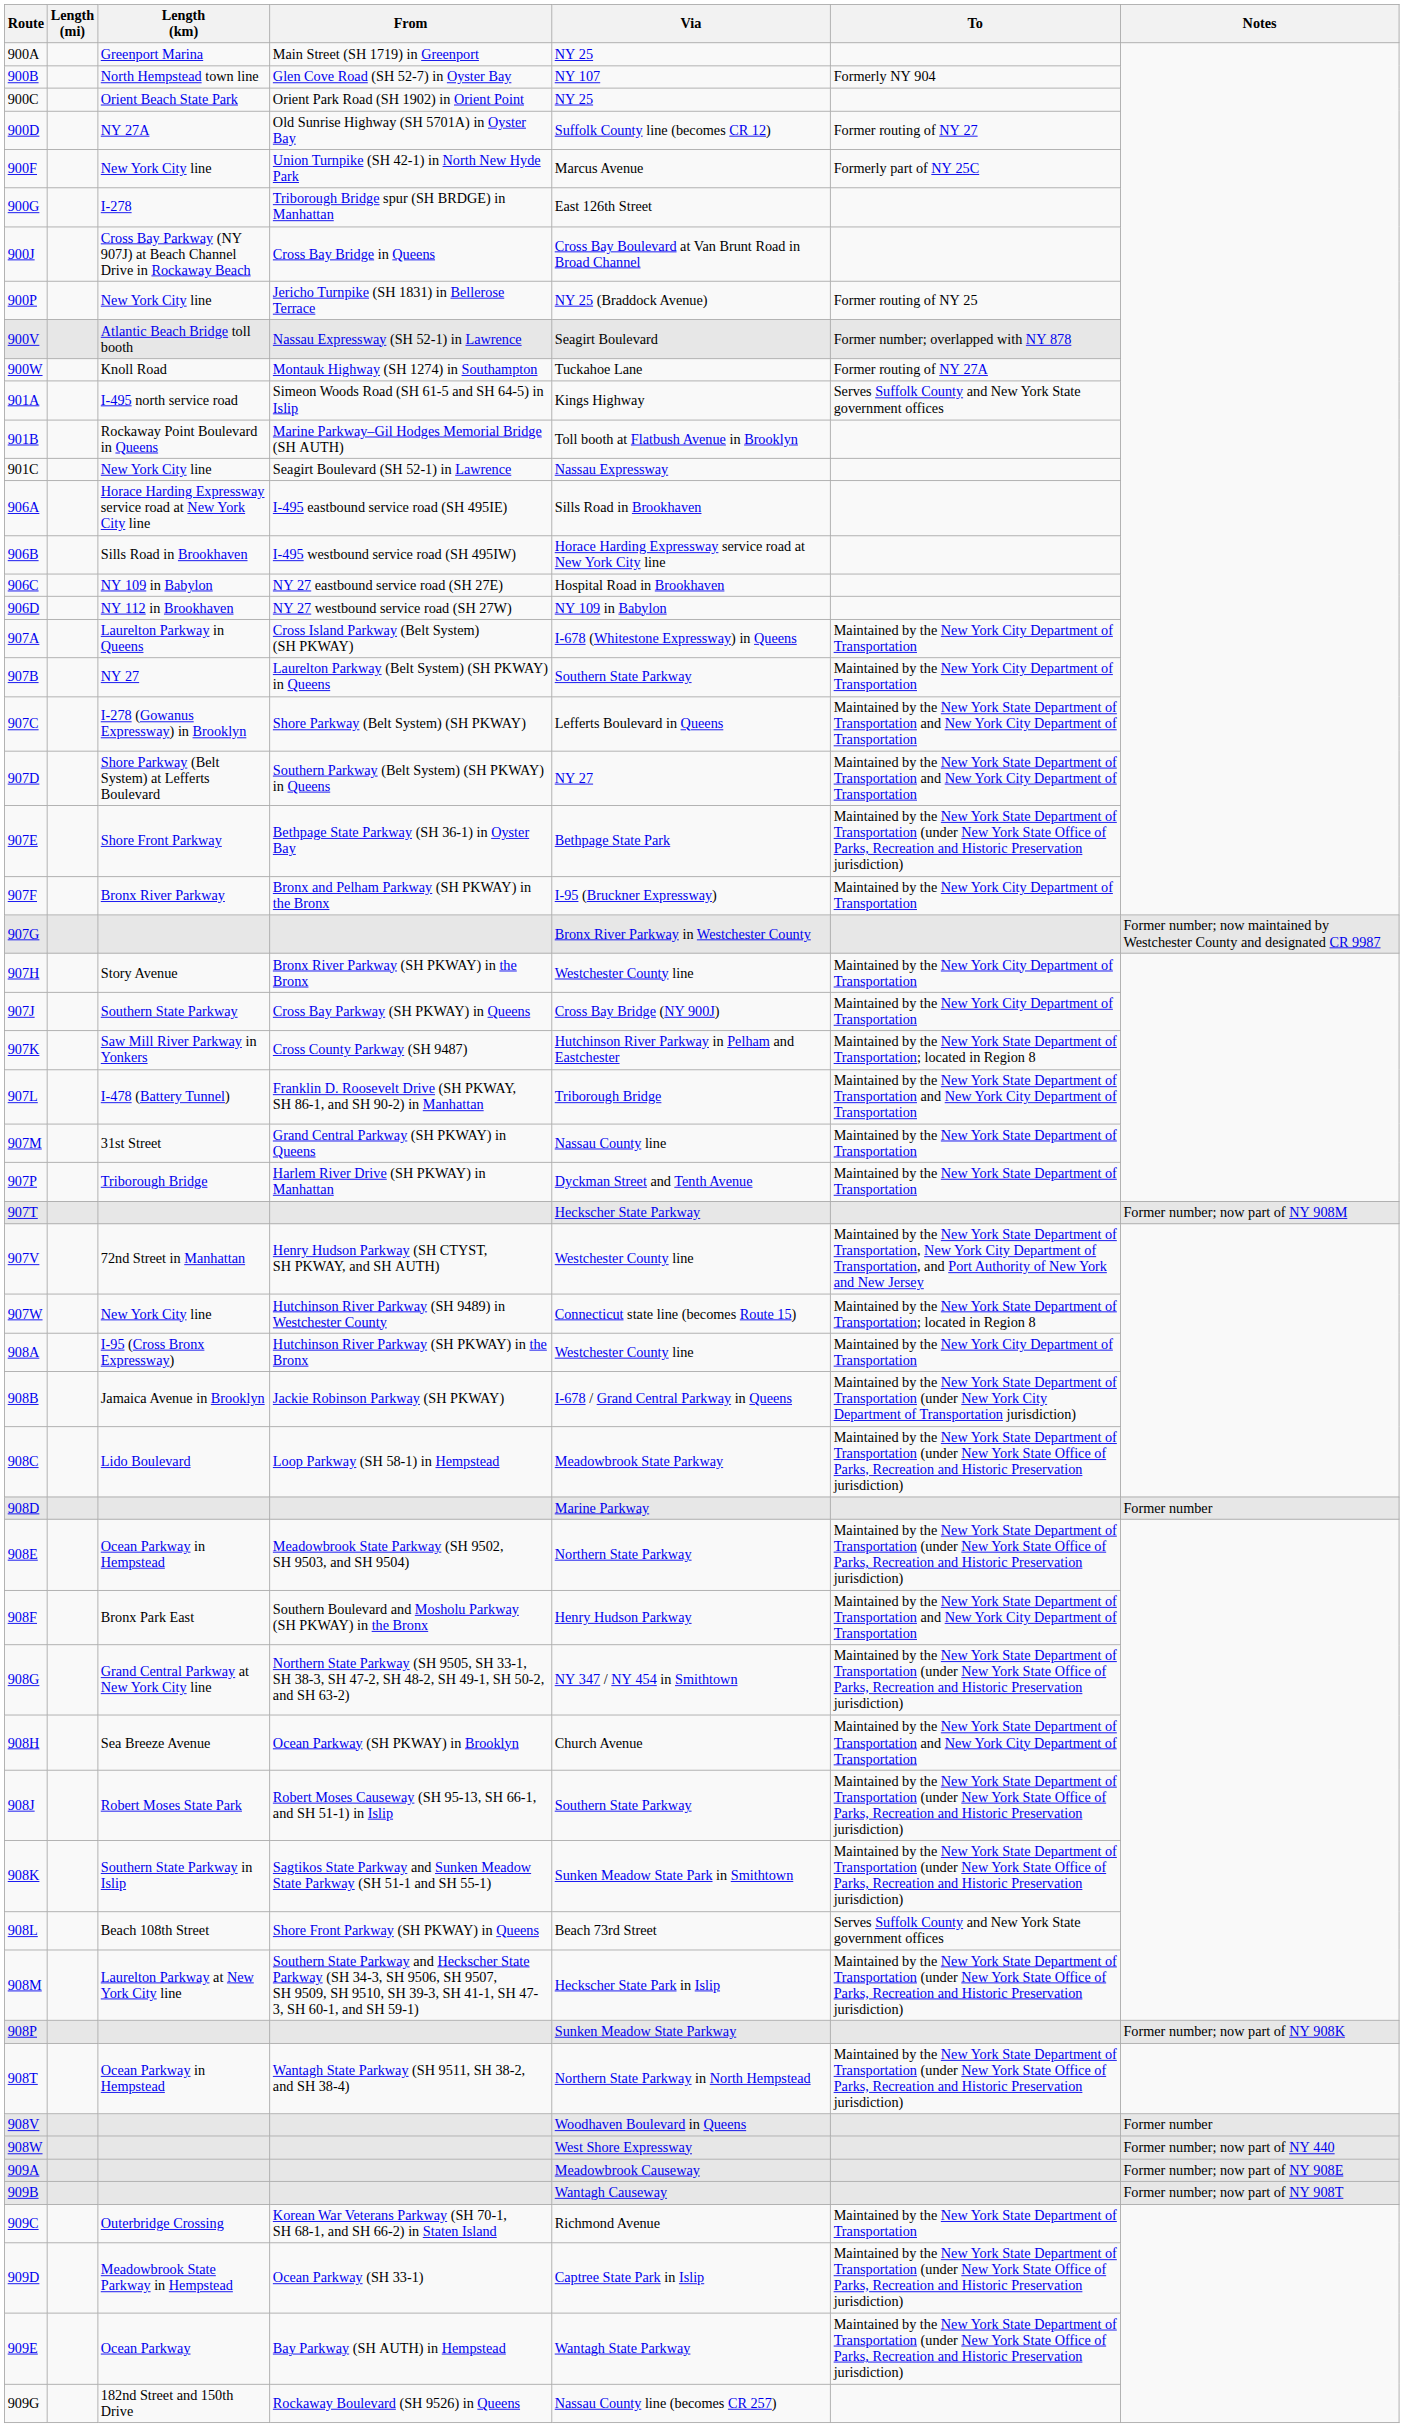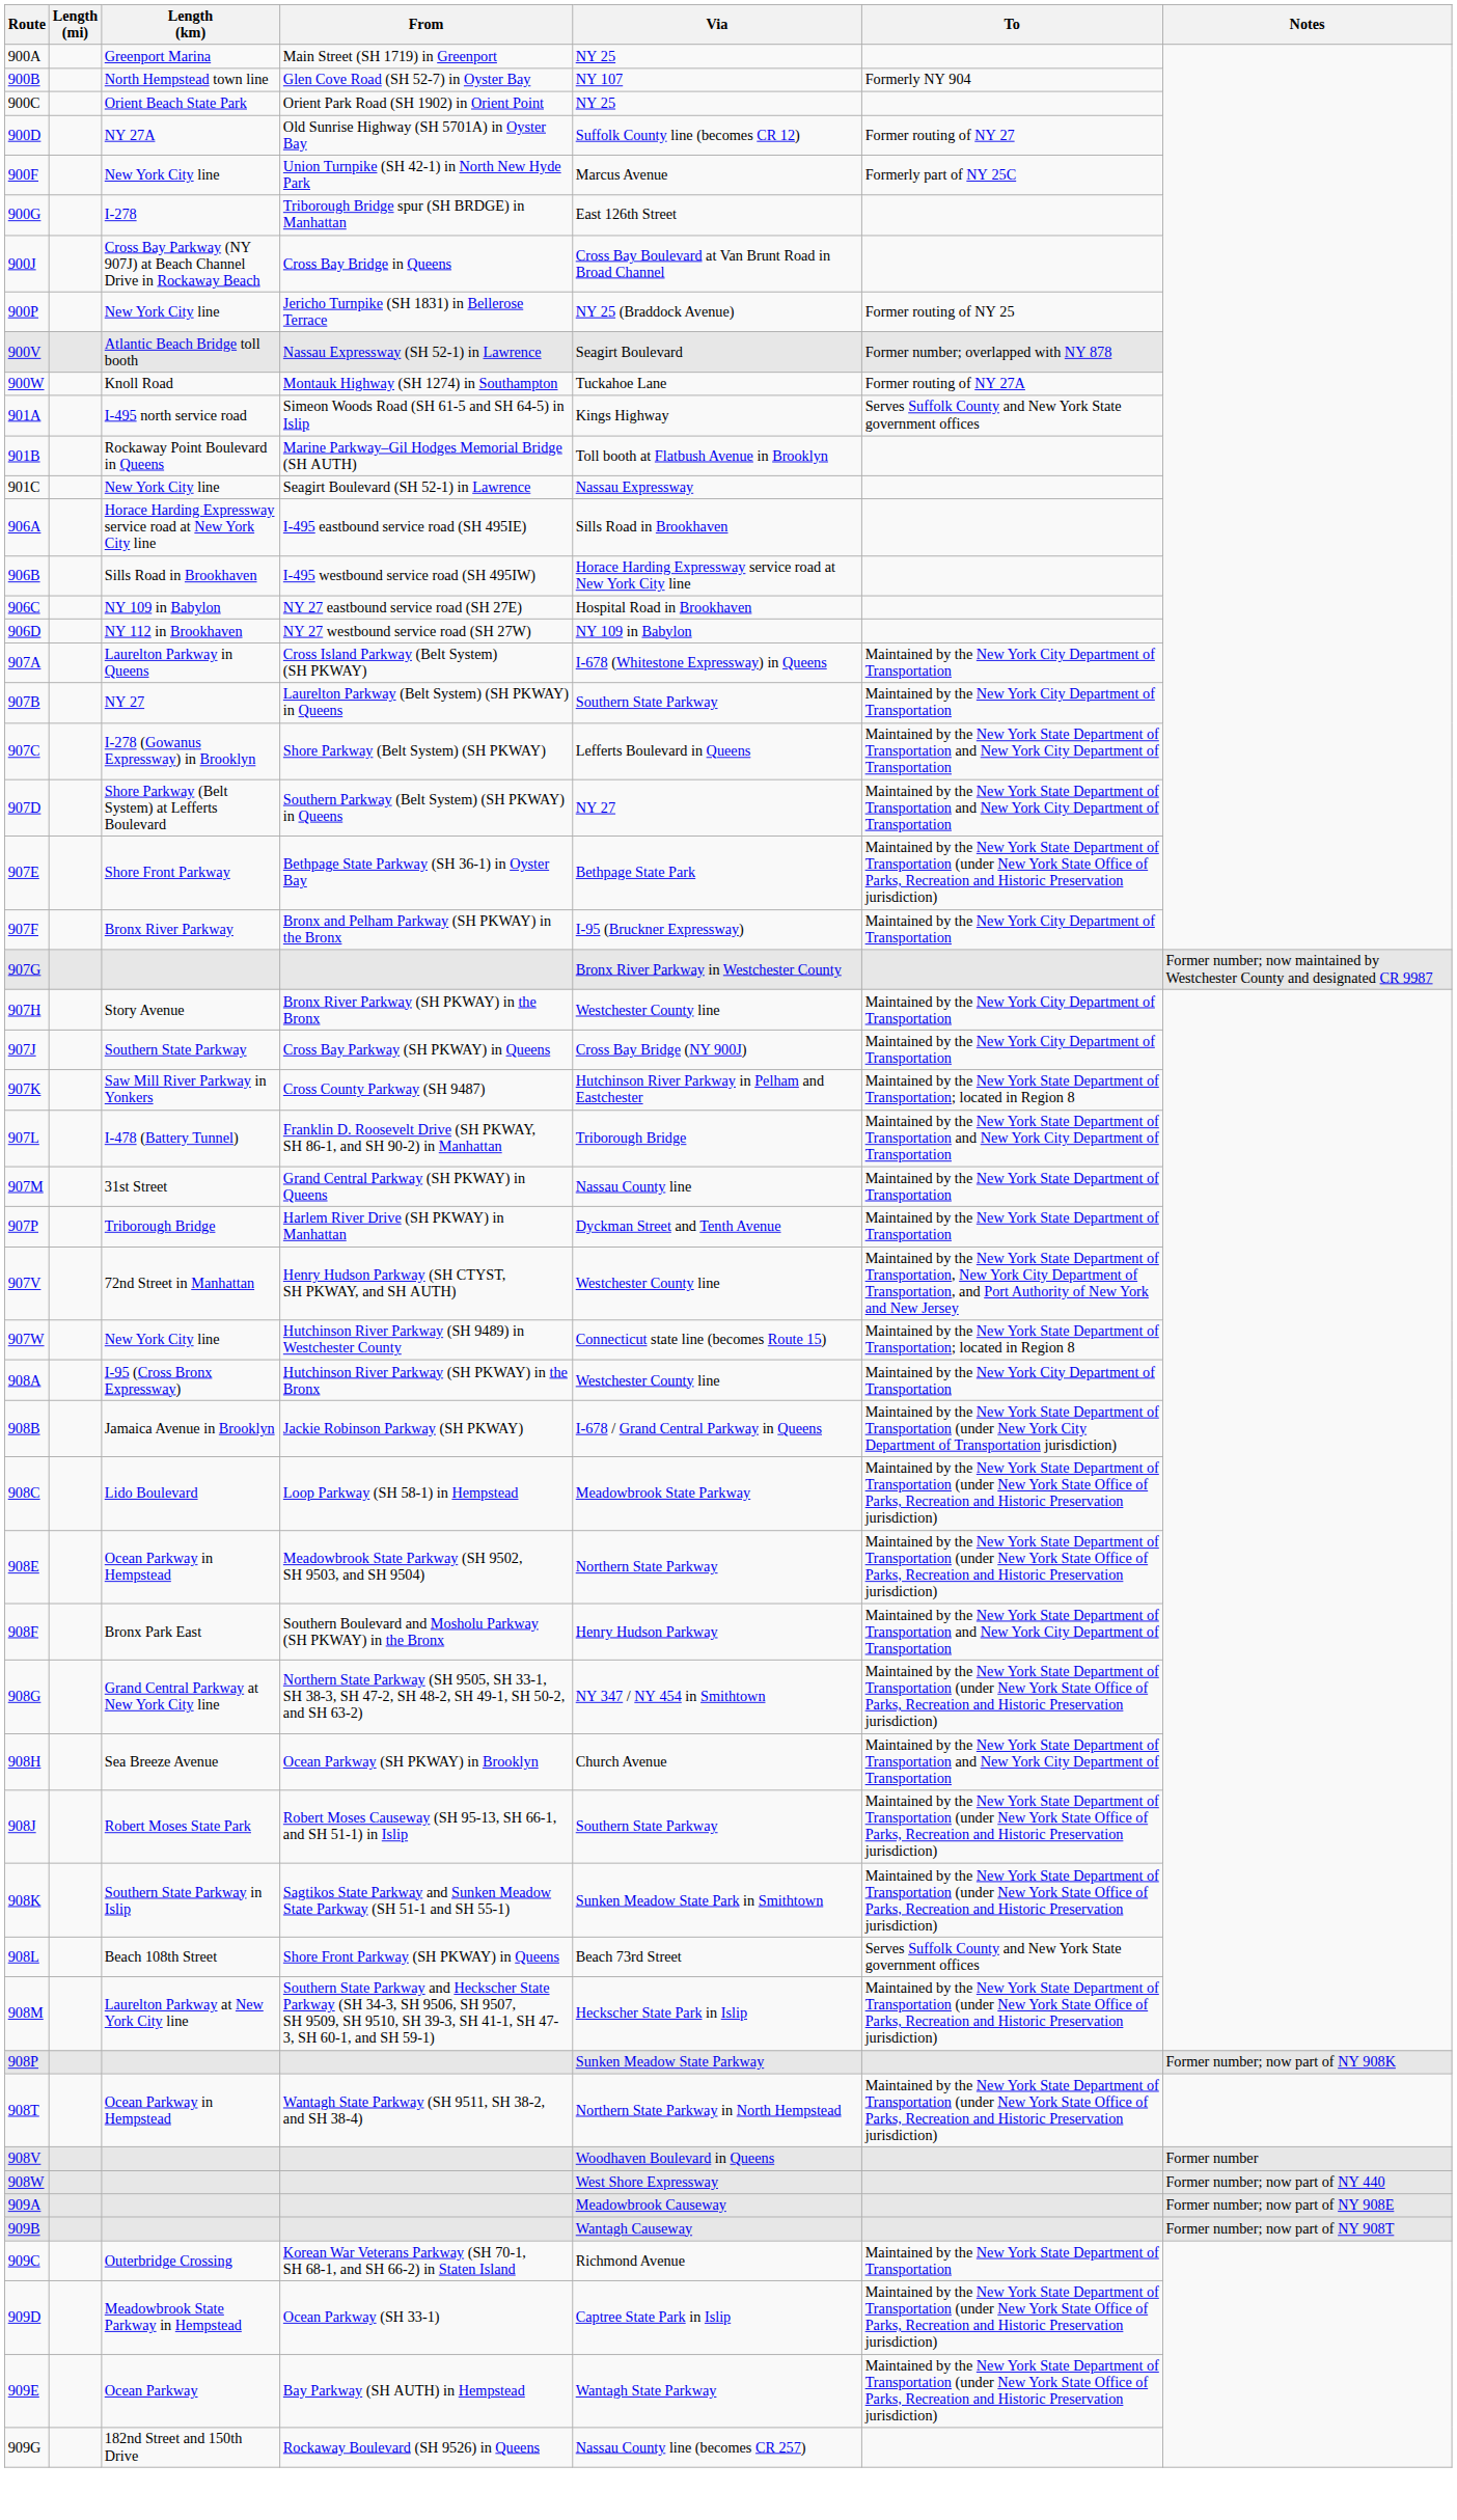- row: 907T | Heckscher State Parkway | Former number; now part of NY 908M
- row: 908D | Marine Parkway | Former number
